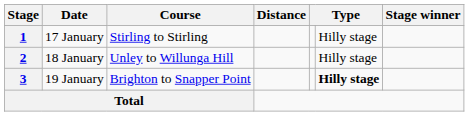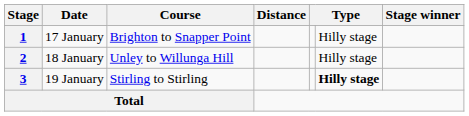1 | Course: Stirling to Stirling -> Brighton to Snapper Point
3 | Course: Brighton to Snapper Point -> Stirling to Stirling
